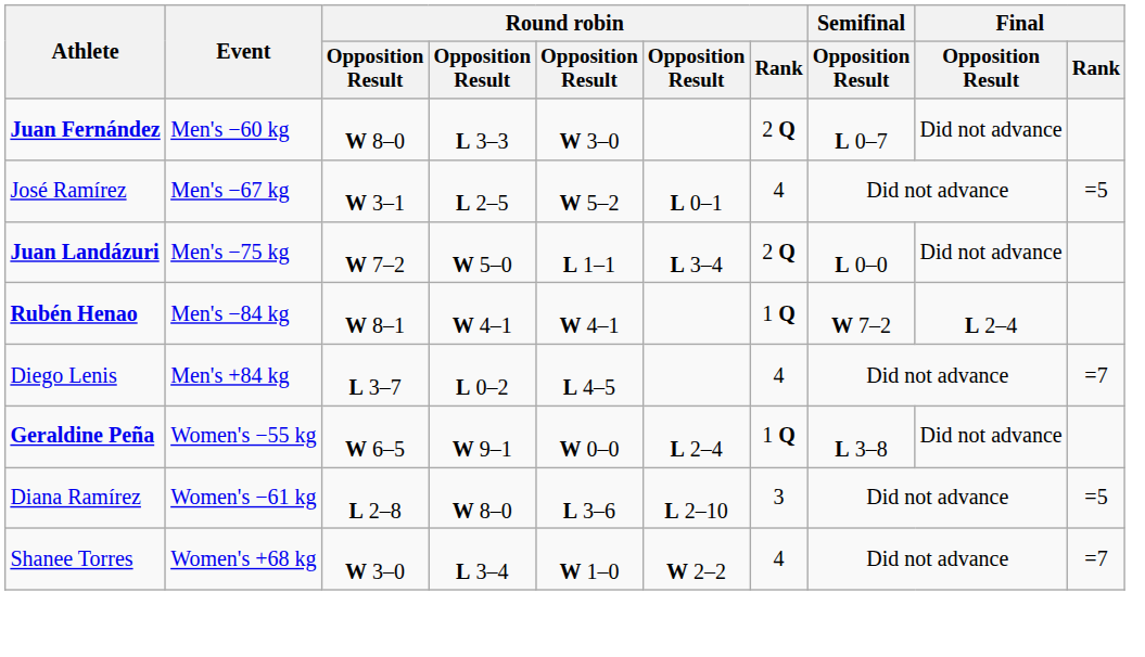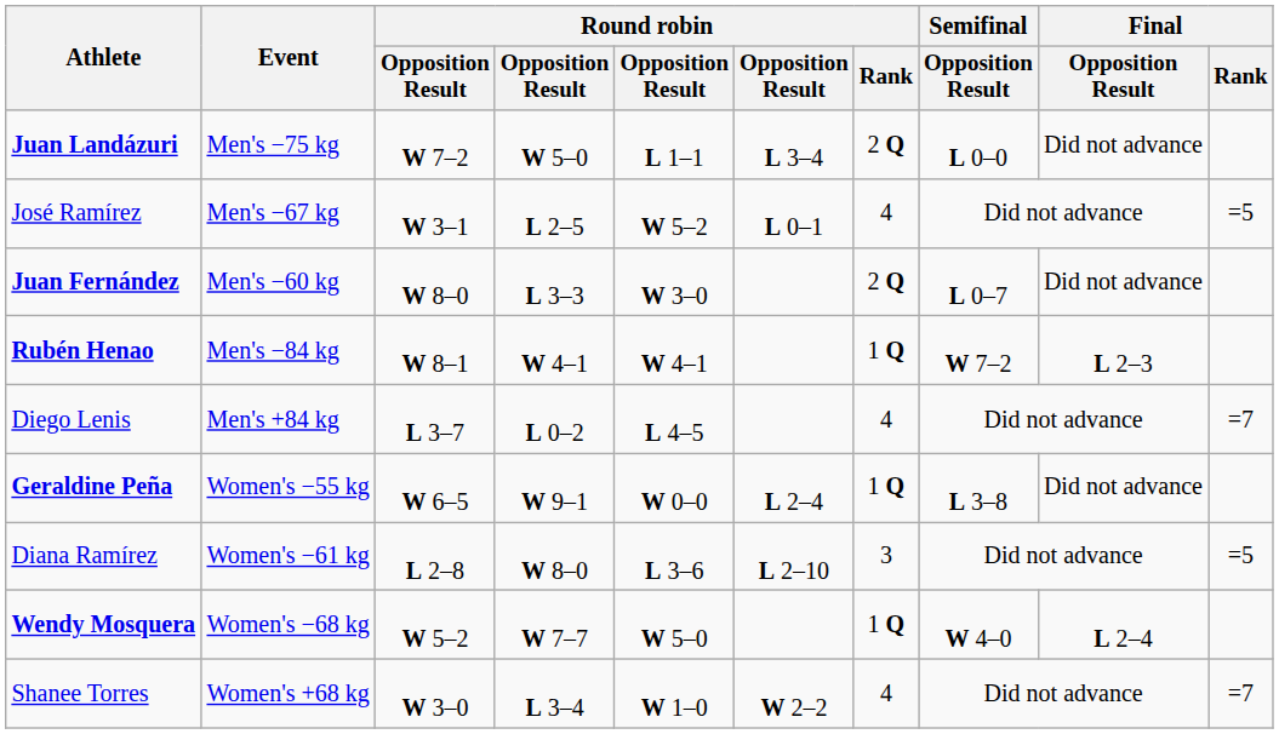rows swapped: Juan Fernández <-> Juan Landázuri
Rubén Henao | Final / Opposition Result: L 2–4 -> L 2–3
+ row: Wendy Mosquera | Women's −68 kg | W 5–2 | W 7–7 | W 5–0 | 1 Q | W 4–0 | L 2–4
